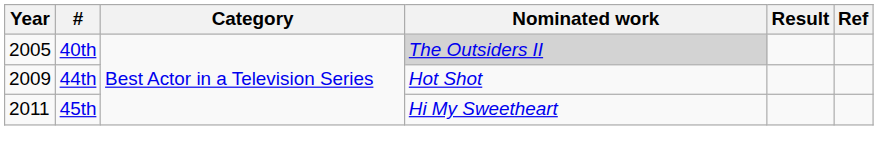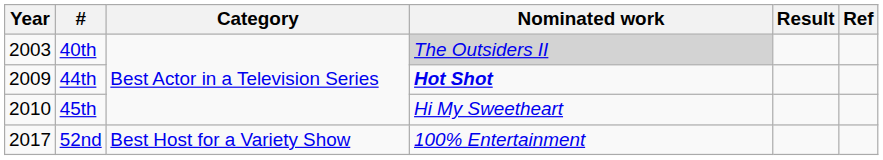40th | Year: 2005 -> 2003
44th | Nominated work: normal -> bold
45th | Year: 2011 -> 2010
+ row: 2017 | 52nd | Best Host for a Variety Show | 100% Entertainment
